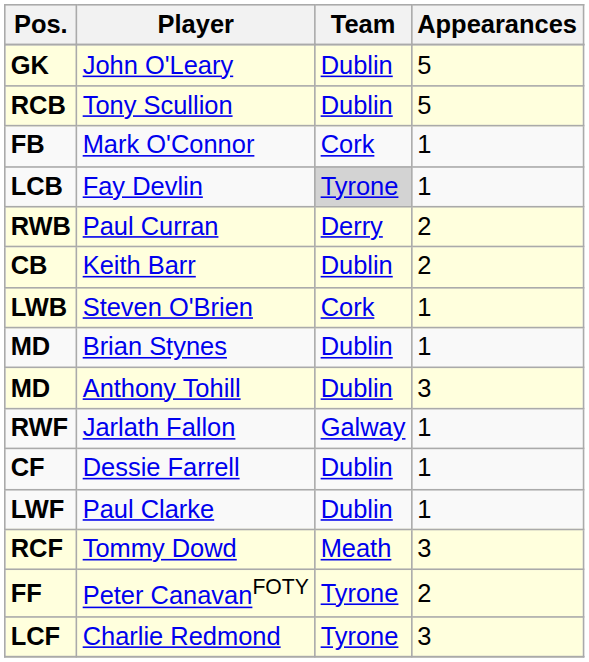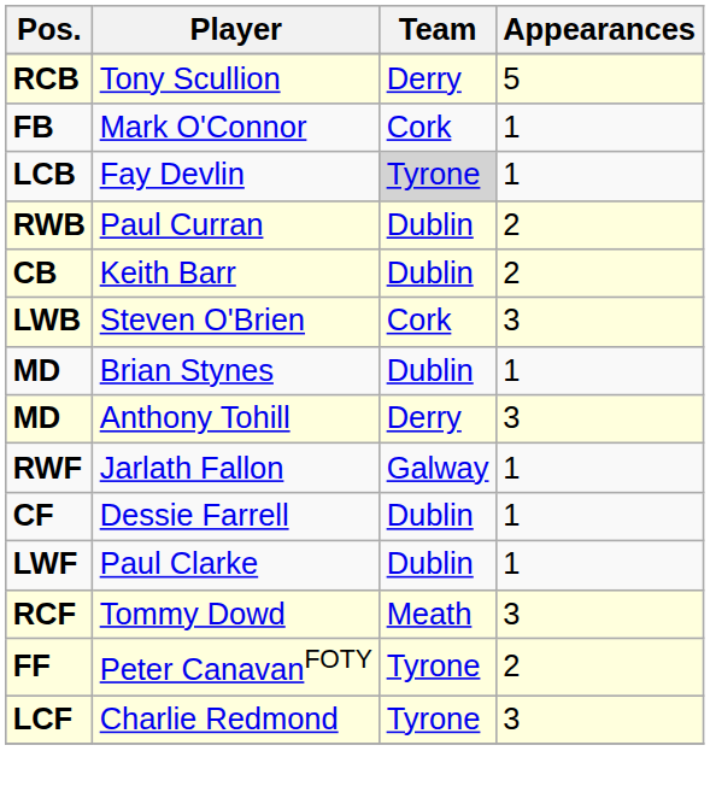- row: GK | John O'Leary | Dublin | 5
Tony Scullion | Team: Dublin -> Derry
Paul Curran | Team: Derry -> Dublin
Steven O'Brien | Appearances: 1 -> 3
Anthony Tohill | Team: Dublin -> Derry
